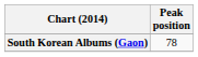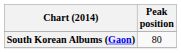South Korean Albums (Gaon) | Peak position: 78 -> 80
